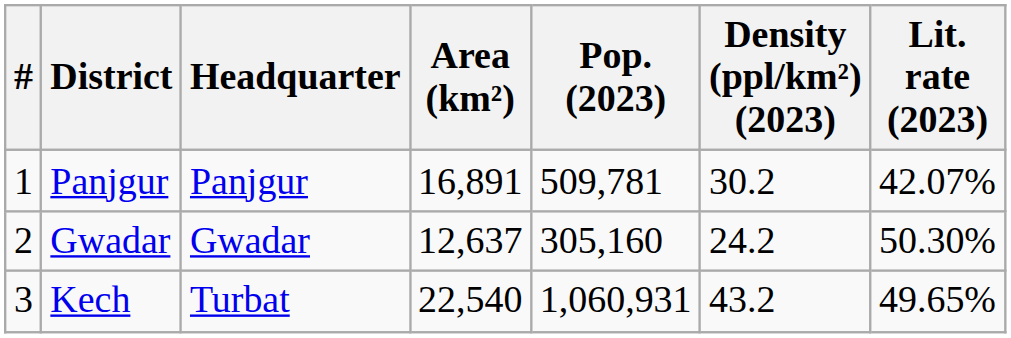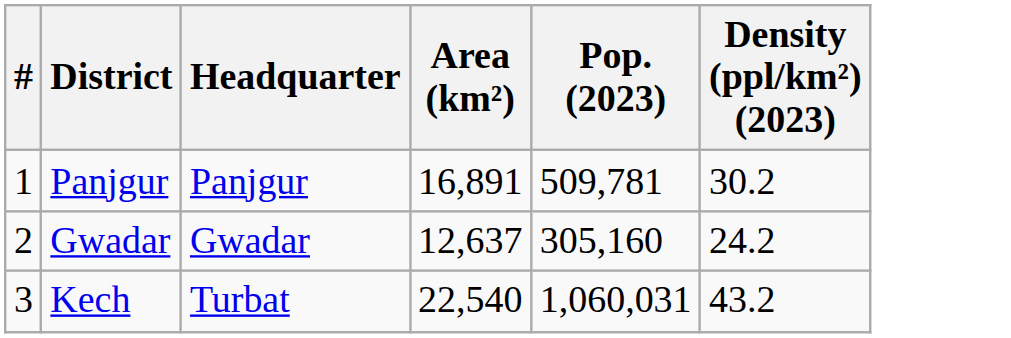- column: Lit. rate (2023) | 42.07% | 50.30% | 49.65%
Kech | Pop. (2023): 1,060,931 -> 1,060,031
